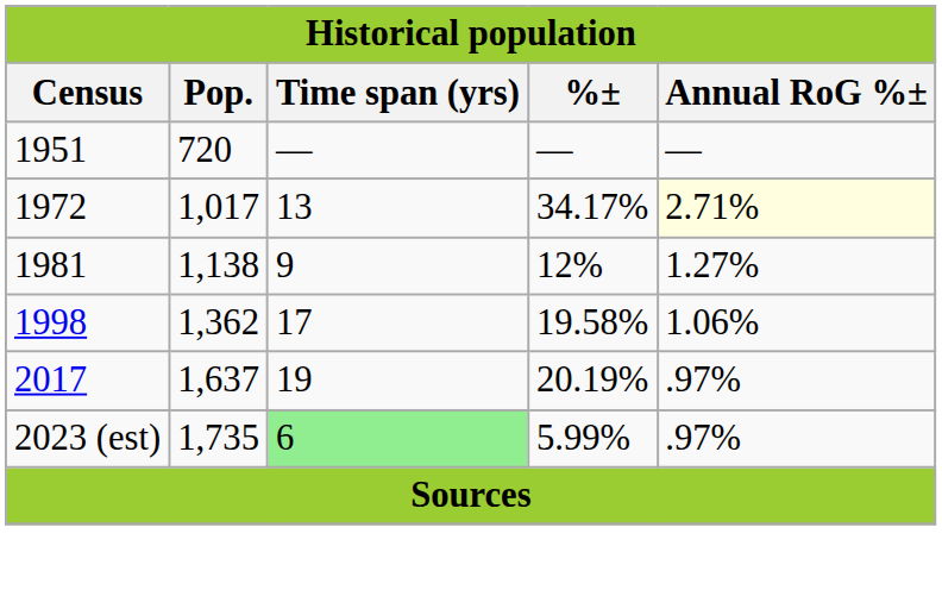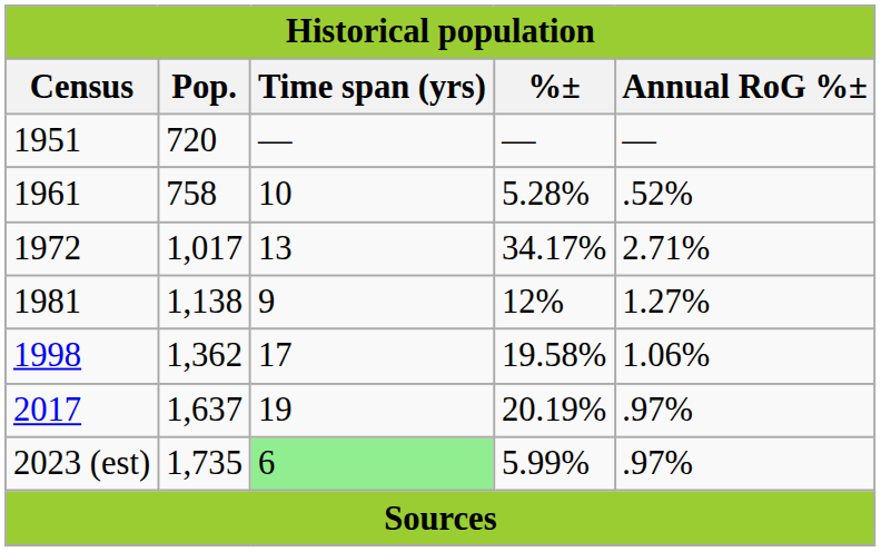+ row: 1961 | 758 | 10 | 5.28% | .52%
1972 | Annual RoG %±: lightyellow background -> no background
